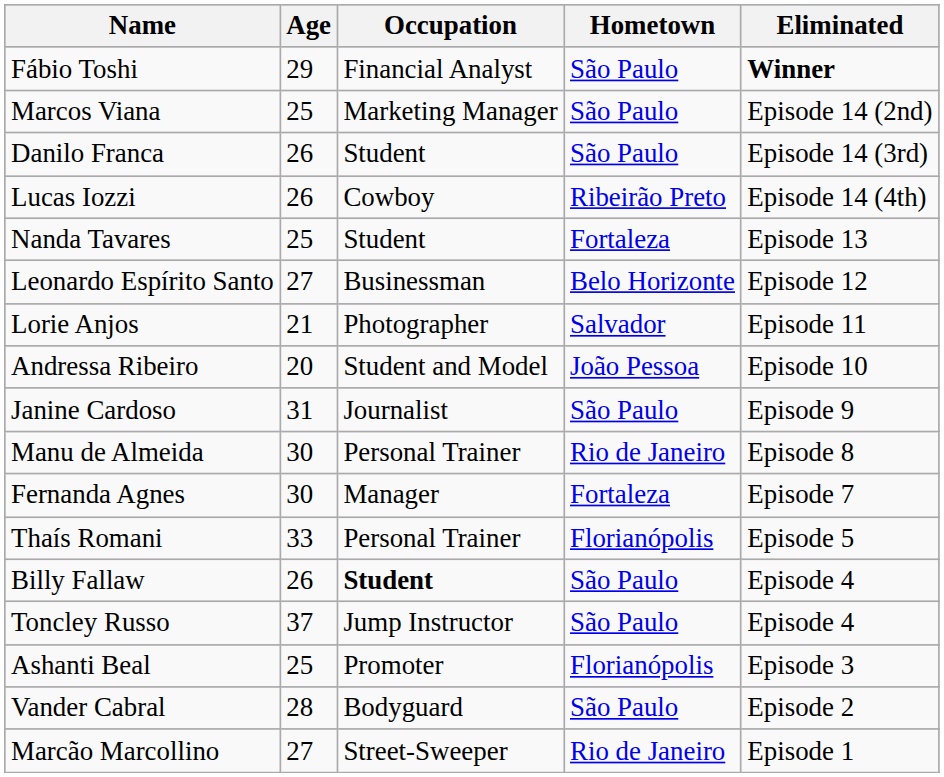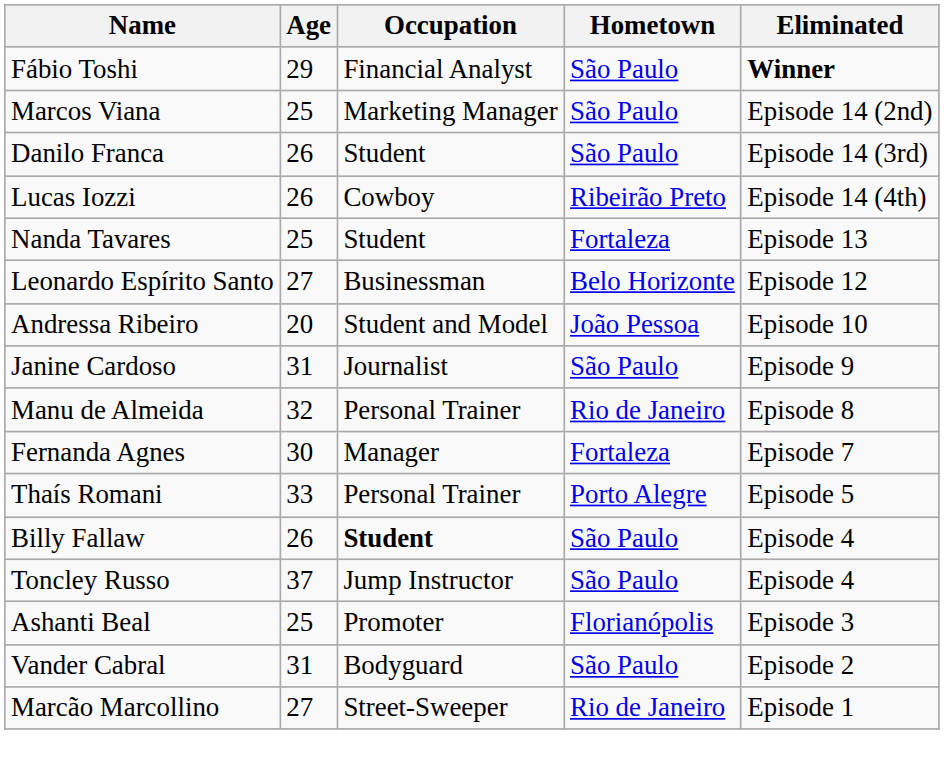- row: Lorie Anjos | 21 | Photographer | Salvador | Episode 11
Manu de Almeida | Age: 30 -> 32
Thaís Romani | Hometown: Florianópolis -> Porto Alegre
Vander Cabral | Age: 28 -> 31
